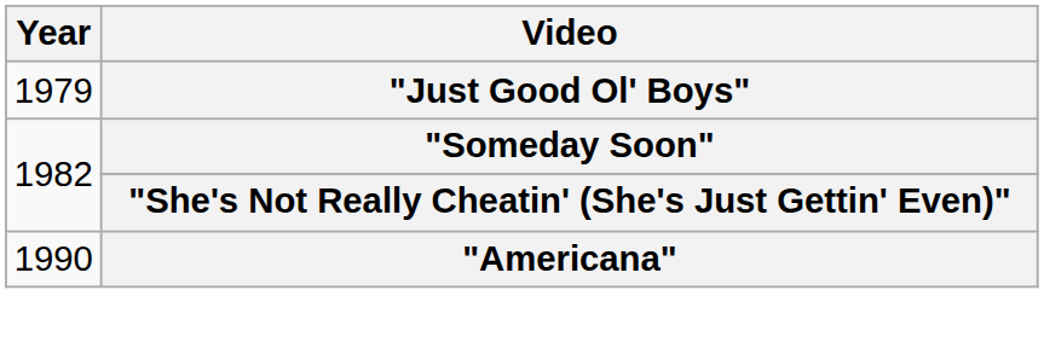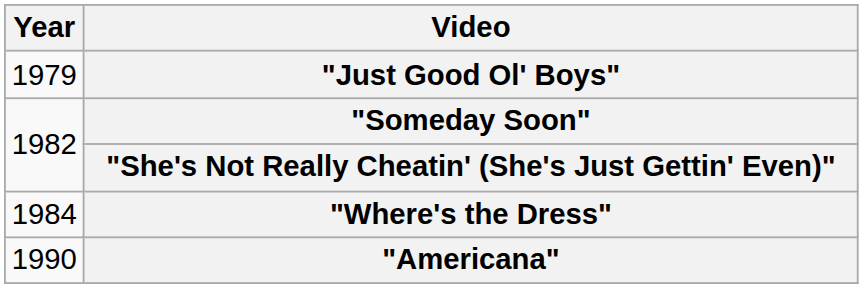+ row: 1984 | "Where's the Dress"
